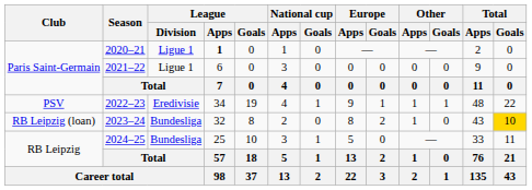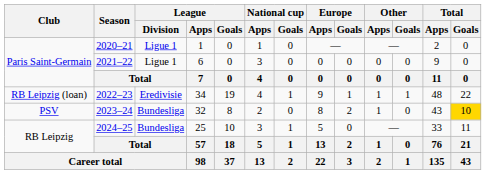2020–21 | League / Apps: bold -> normal
2022–23 | Club: PSV -> RB Leipzig (loan)
2023–24 | Club: RB Leipzig (loan) -> PSV
